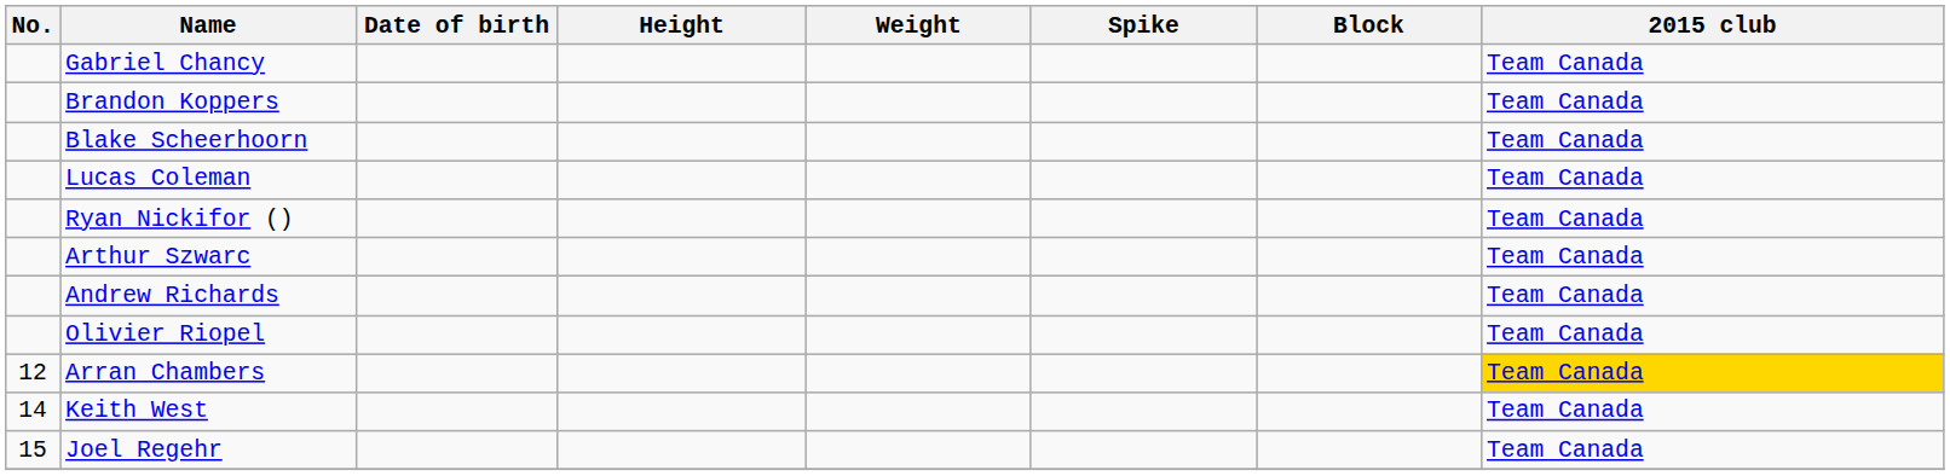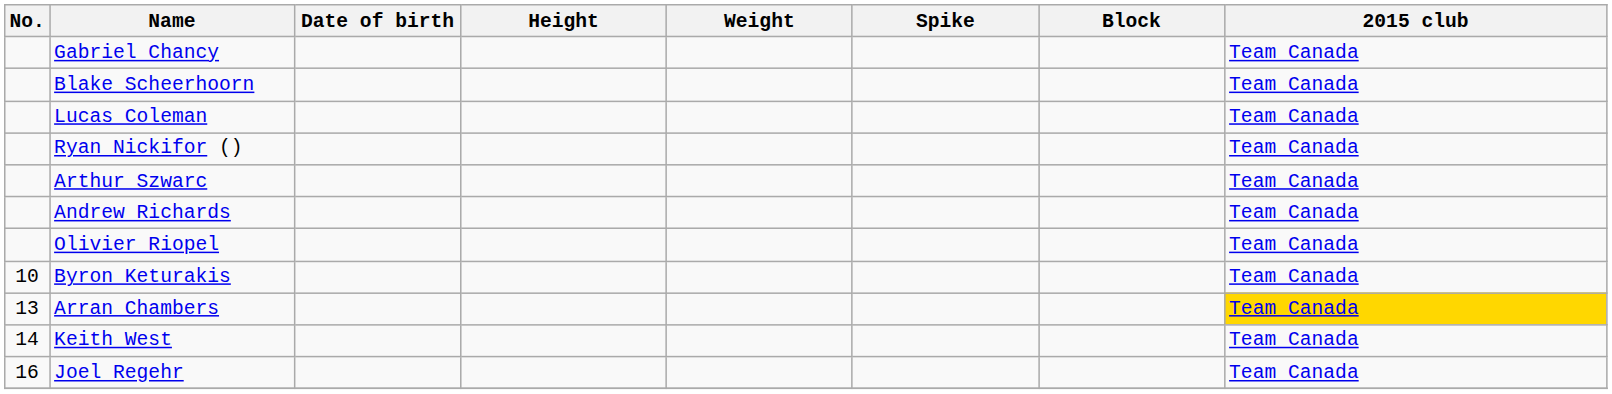- row: Brandon Koppers | Team Canada
+ row: 10 | Byron Keturakis | Team Canada
Arran Chambers | No.: 12 -> 13
Joel Regehr | No.: 15 -> 16
